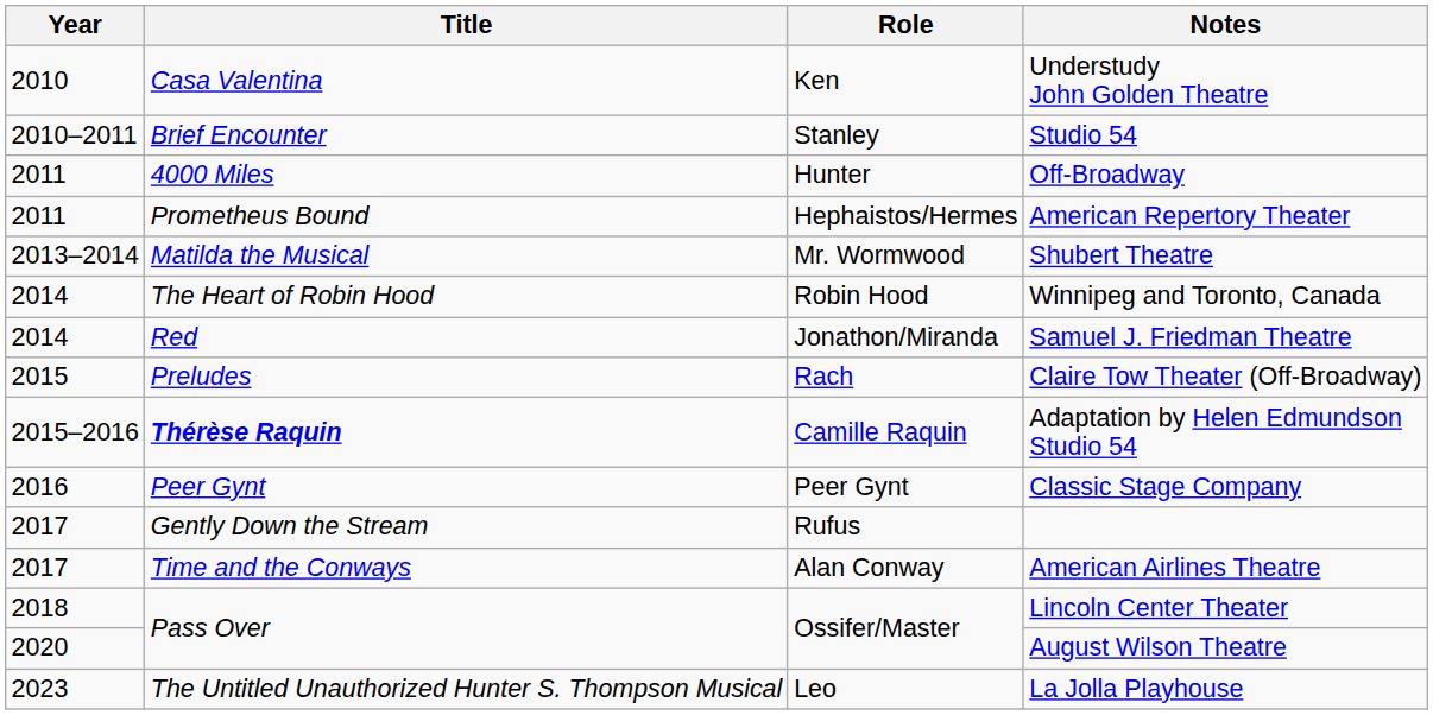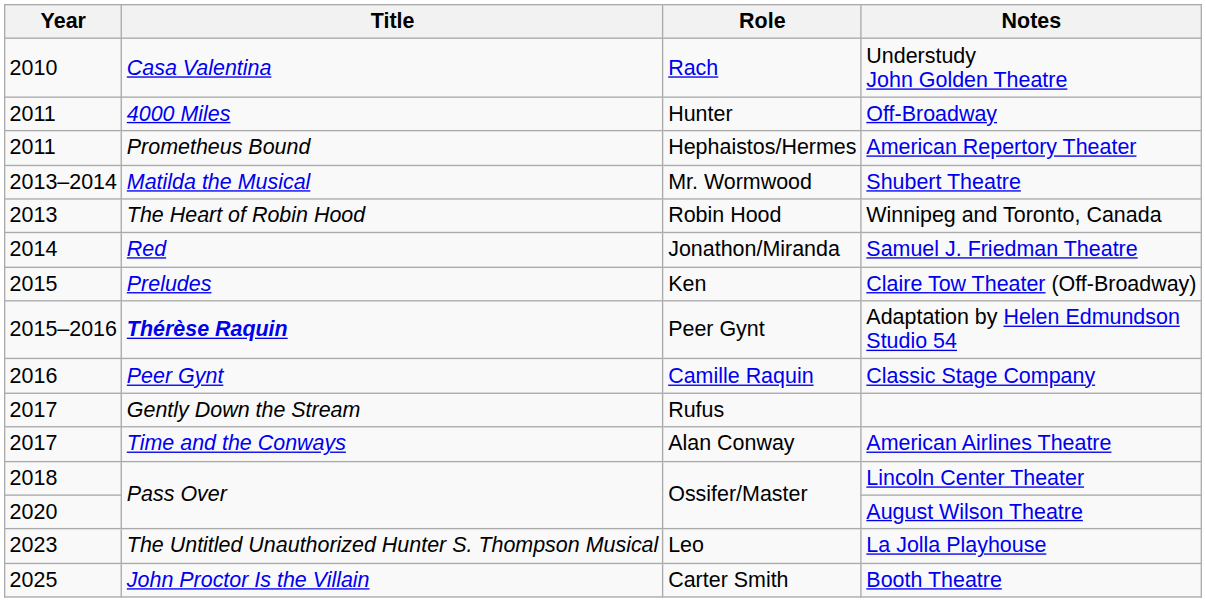Understudy John Golden Theatre | Role: Ken -> Rach
- row: 2010–2011 | Brief Encounter | Stanley | Studio 54
Winnipeg and Toronto, Canada | Year: 2014 -> 2013
Claire Tow Theater (Off-Broadway) | Role: Rach -> Ken
Adaptation by Helen Edmundson Studio 54 | Role: Camille Raquin -> Peer Gynt
Classic Stage Company | Role: Peer Gynt -> Camille Raquin
+ row: 2025 | John Proctor Is the Villain | Carter Smith | Booth Theatre
